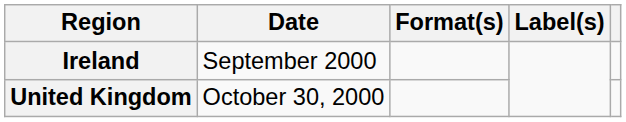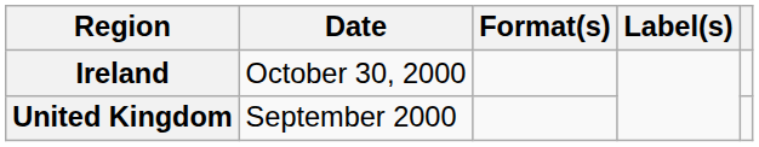Ireland | Date: September 2000 -> October 30, 2000
United Kingdom | Date: October 30, 2000 -> September 2000
